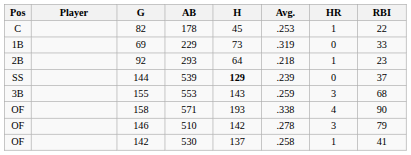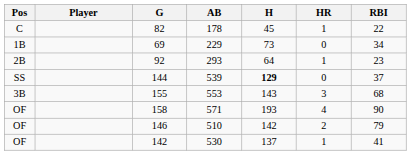- column: Avg. | .253 | .319 | .218 | .239 | .259 | .338 | .278 | .258
69 | RBI: 33 -> 34
146 | HR: 3 -> 2
